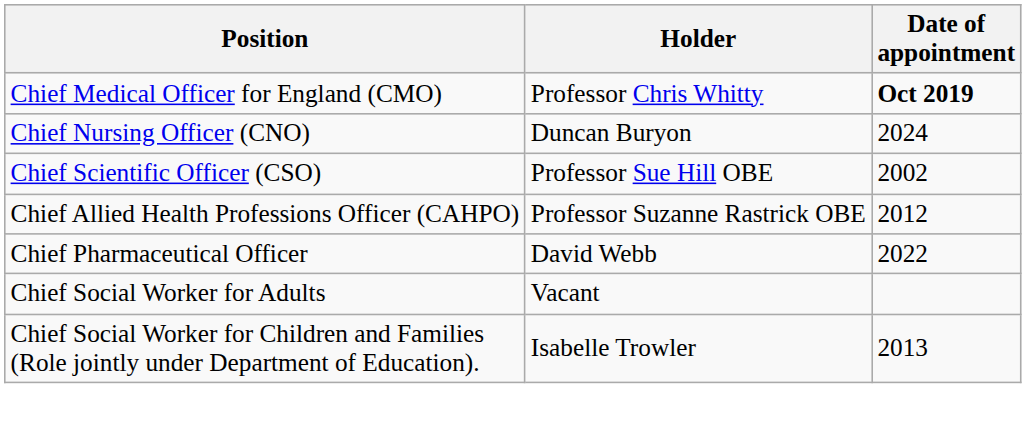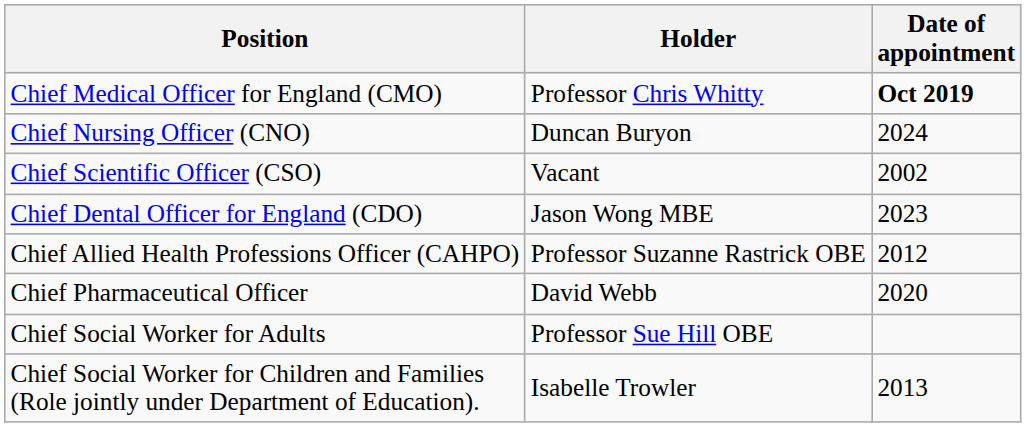Chief Scientific Officer (CSO) | Holder: Professor Sue Hill OBE -> Vacant
+ row: Chief Dental Officer for England (CDO) | Jason Wong MBE | 2023
Chief Pharmaceutical Officer | Date of appointment: 2022 -> 2020
Chief Social Worker for Adults | Holder: Vacant -> Professor Sue Hill OBE
